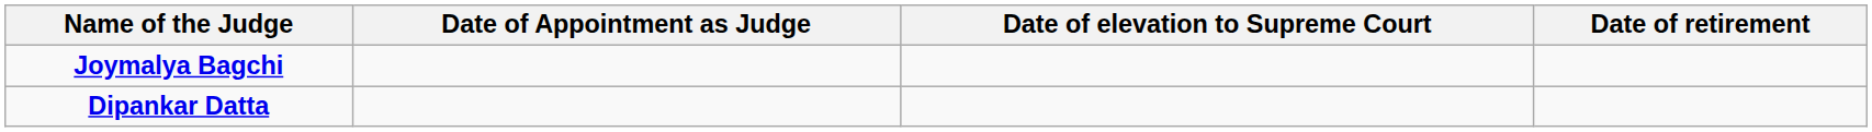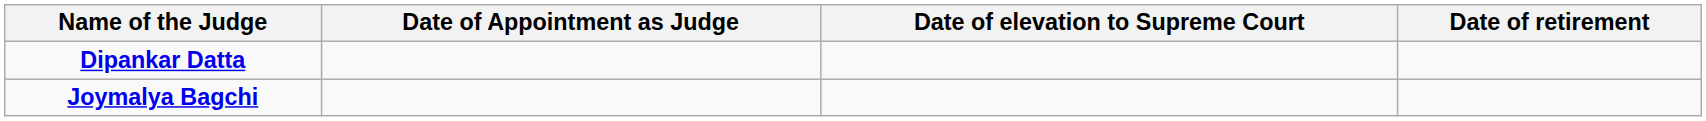rows swapped: Dipankar Datta <-> Joymalya Bagchi
